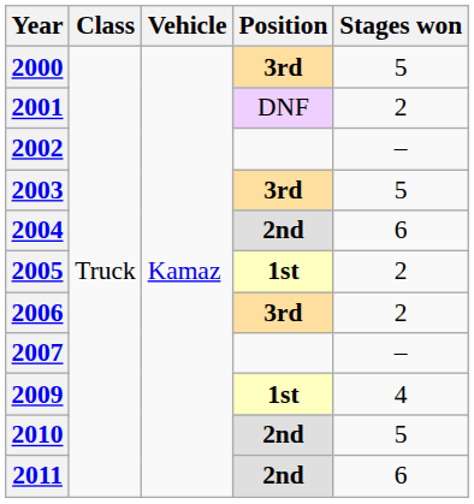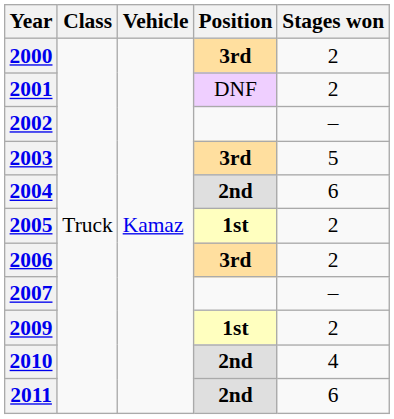2000 | Stages won: 5 -> 2
2009 | Stages won: 4 -> 2
2010 | Stages won: 5 -> 4
